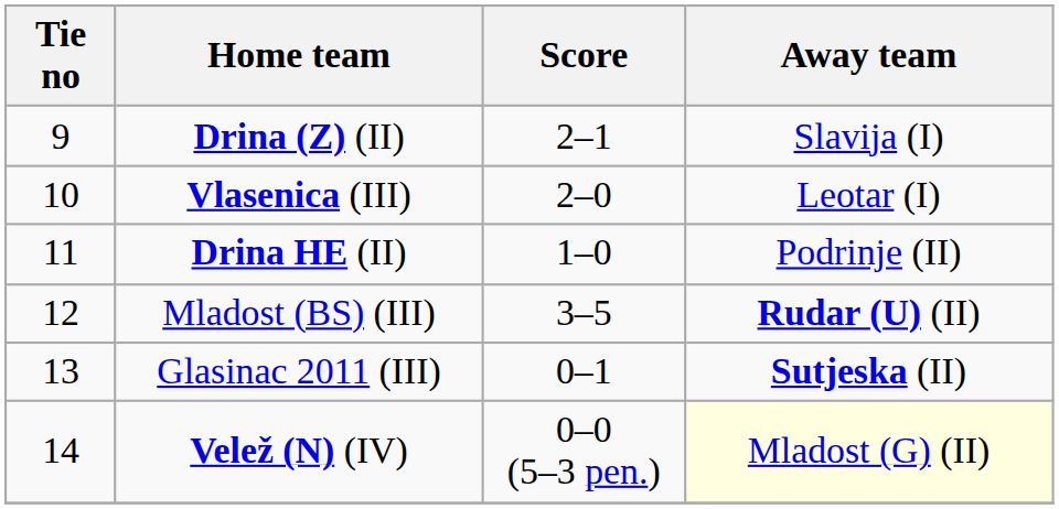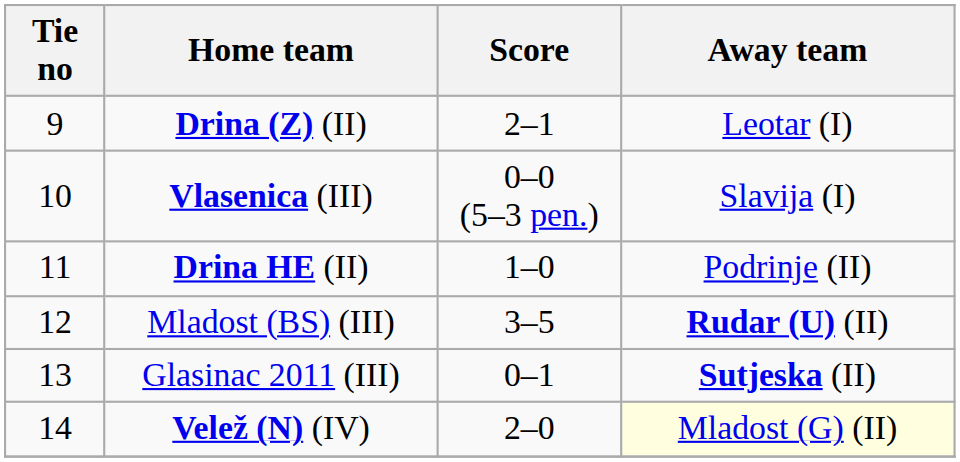Drina (Z) (II) | Away team: Slavija (I) -> Leotar (I)
Vlasenica (III) | Score: 2–0 -> 0–0 (5–3 pen.)
Vlasenica (III) | Away team: Leotar (I) -> Slavija (I)
Velež (N) (IV) | Score: 0–0 (5–3 pen.) -> 2–0
